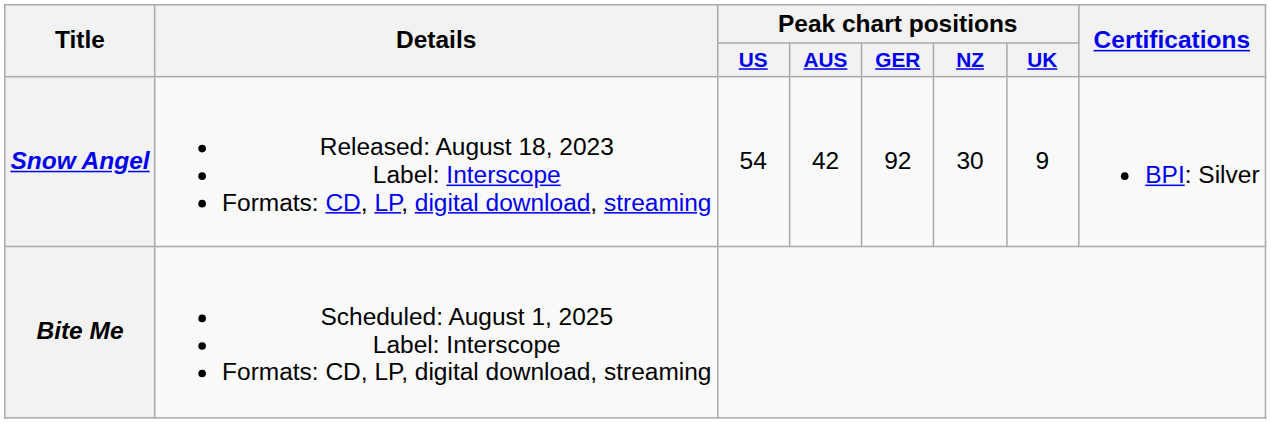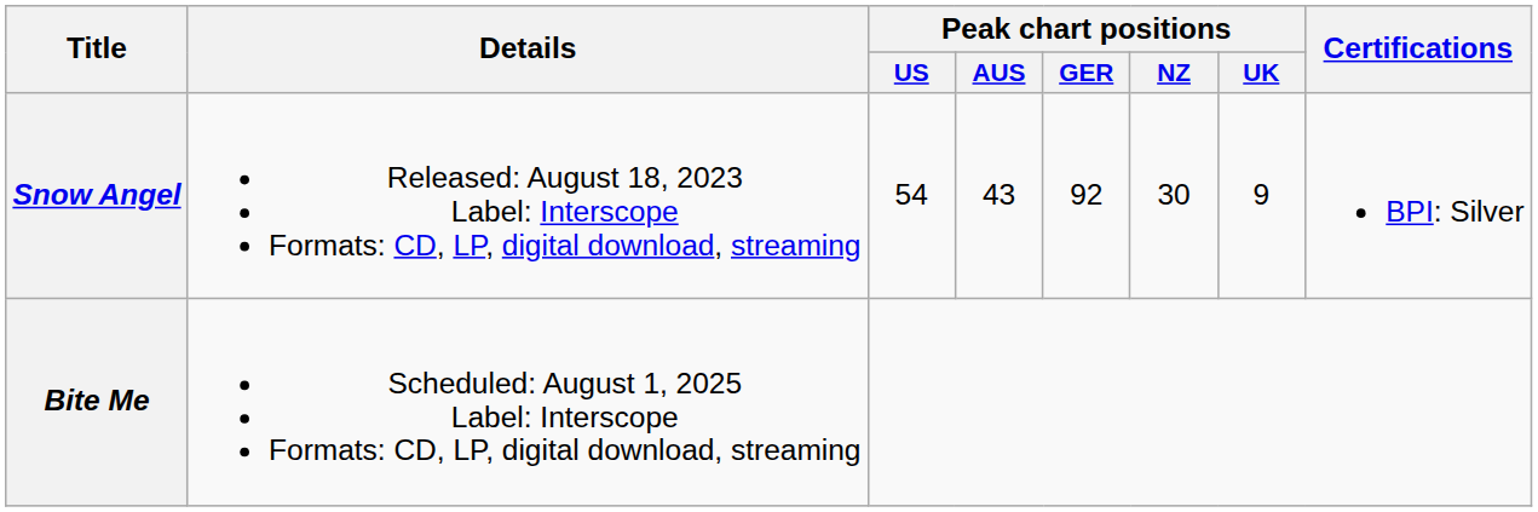Snow Angel | Peak chart positions / AUS: 42 -> 43
